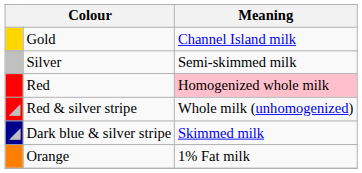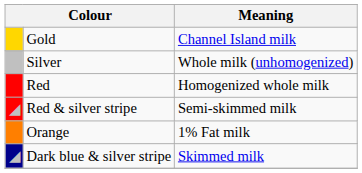Silver | Meaning: Semi-skimmed milk -> Whole milk (unhomogenized)
Red | Meaning: pink background -> no background
Red & silver stripe | Meaning: Whole milk (unhomogenized) -> Semi-skimmed milk
rows swapped: Dark blue & silver stripe <-> Orange
